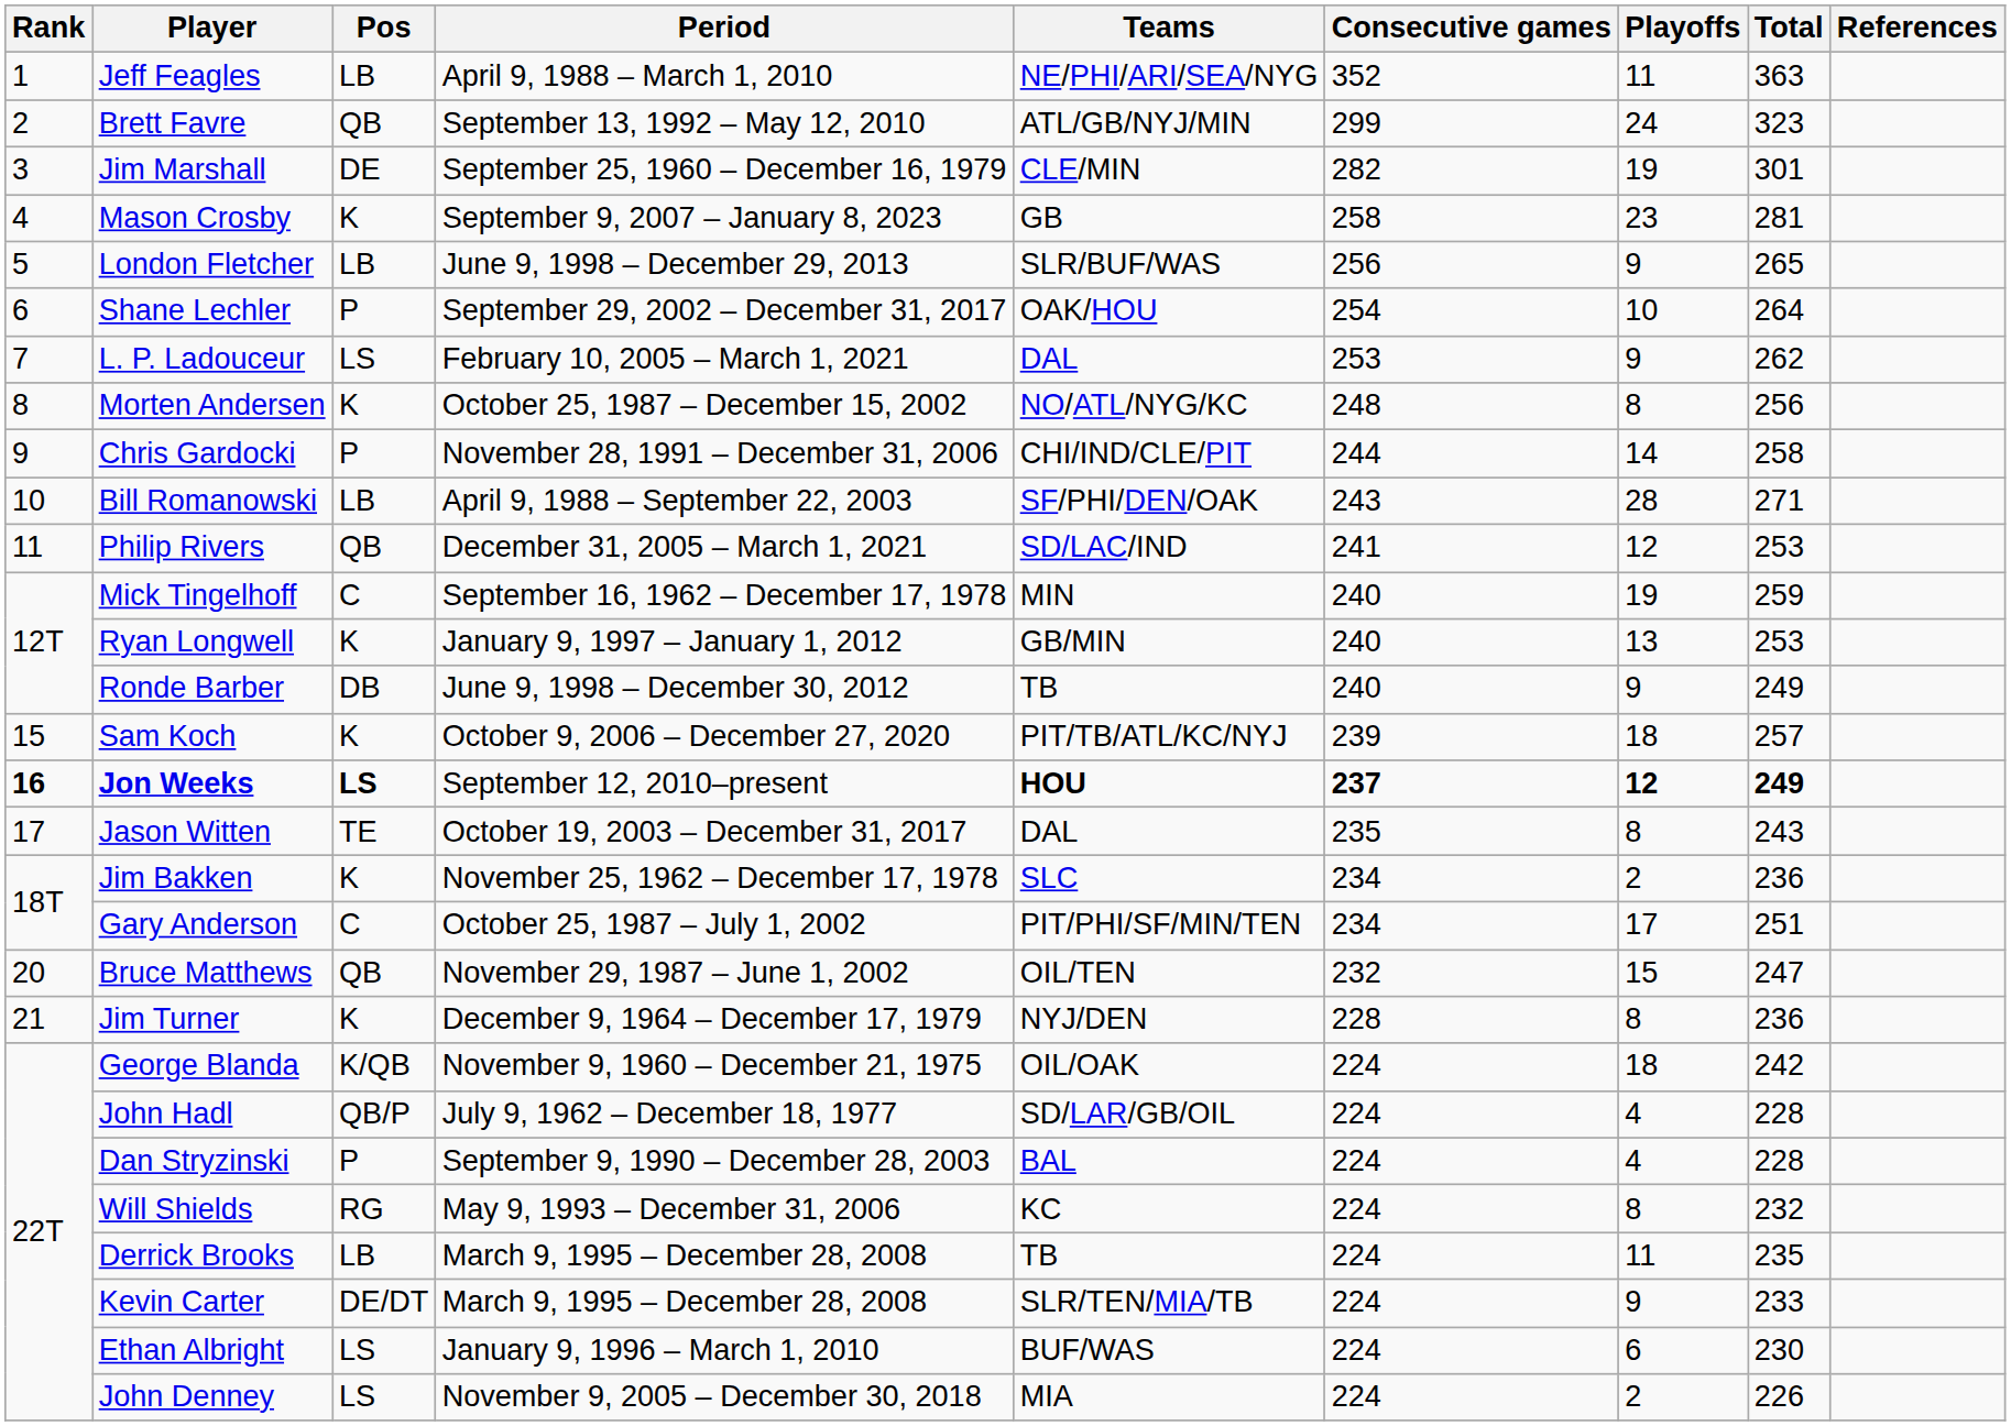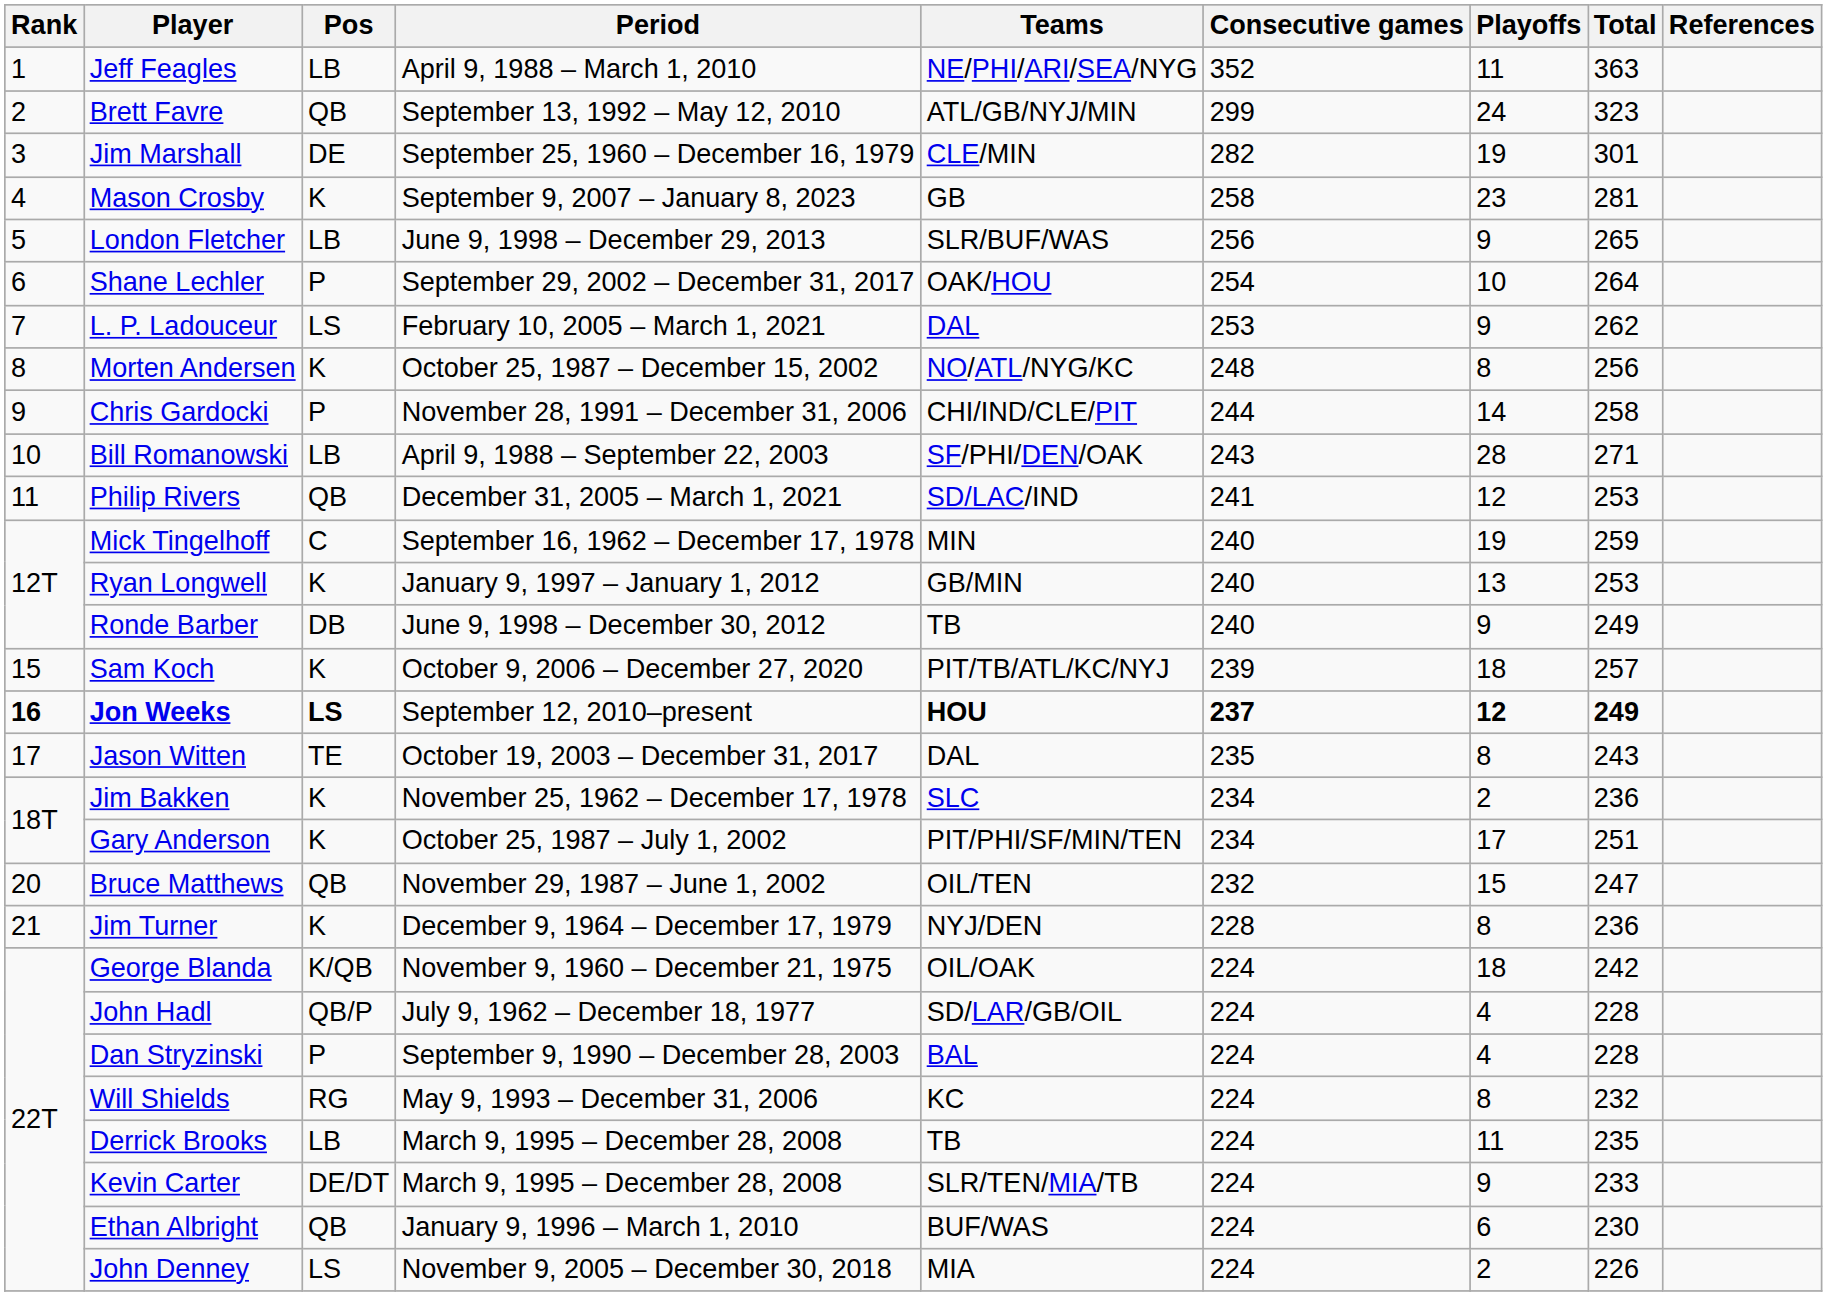Gary Anderson | Pos: C -> K
Ethan Albright | Pos: LS -> QB
